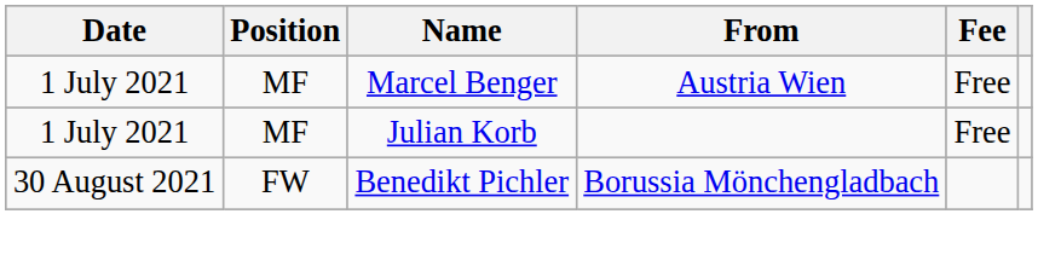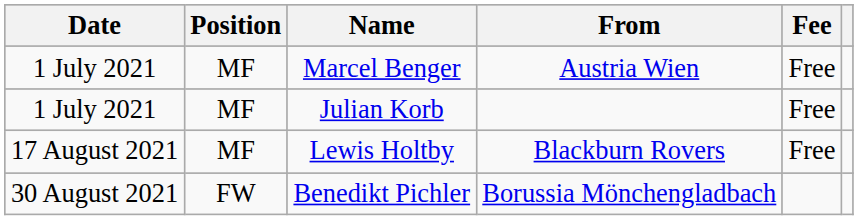+ row: 17 August 2021 | MF | Lewis Holtby | Blackburn Rovers | Free
